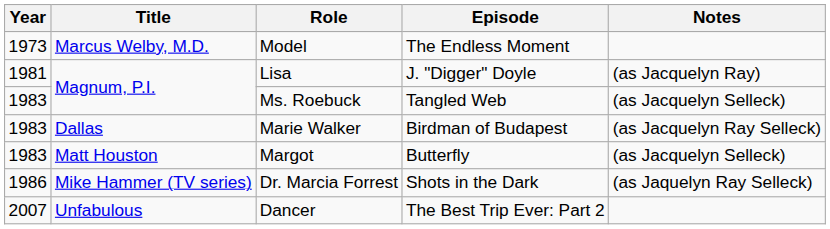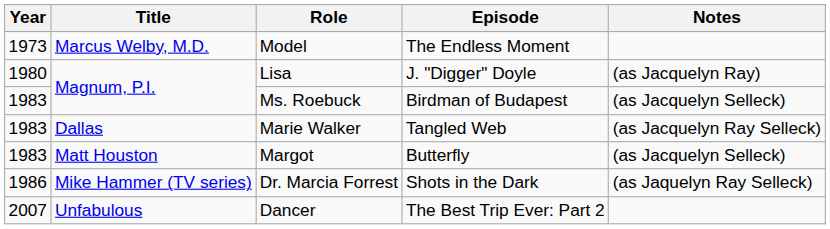Lisa | Year: 1981 -> 1980
Ms. Roebuck | Episode: Tangled Web -> Birdman of Budapest
Marie Walker | Episode: Birdman of Budapest -> Tangled Web
